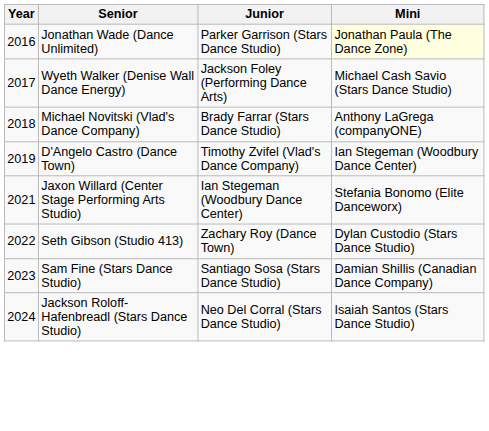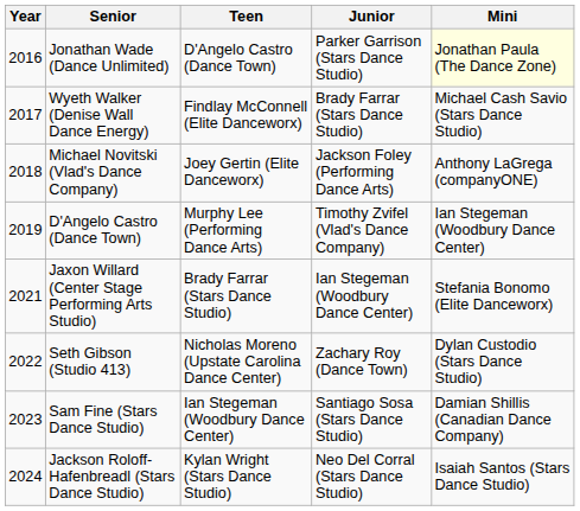+ column: Teen | D'Angelo Castro (Dance Town) | Findlay McConnell (Elite Danceworx) | Joey Gertin (Elite Danceworx) | Murphy Lee (Performing Dance Arts) | Brady Farrar (Stars Dance Studio) | Nicholas Moreno (Upstate Carolina Dance Center) | Ian Stegeman (Woodbury Dance Center) | Kylan Wright (Stars Dance Studio)
Wyeth Walker (Denise Wall Dance Energy) | Junior: Jackson Foley (Performing Dance Arts) -> Brady Farrar (Stars Dance Studio)
Michael Novitski (Vlad's Dance Company) | Junior: Brady Farrar (Stars Dance Studio) -> Jackson Foley (Performing Dance Arts)
